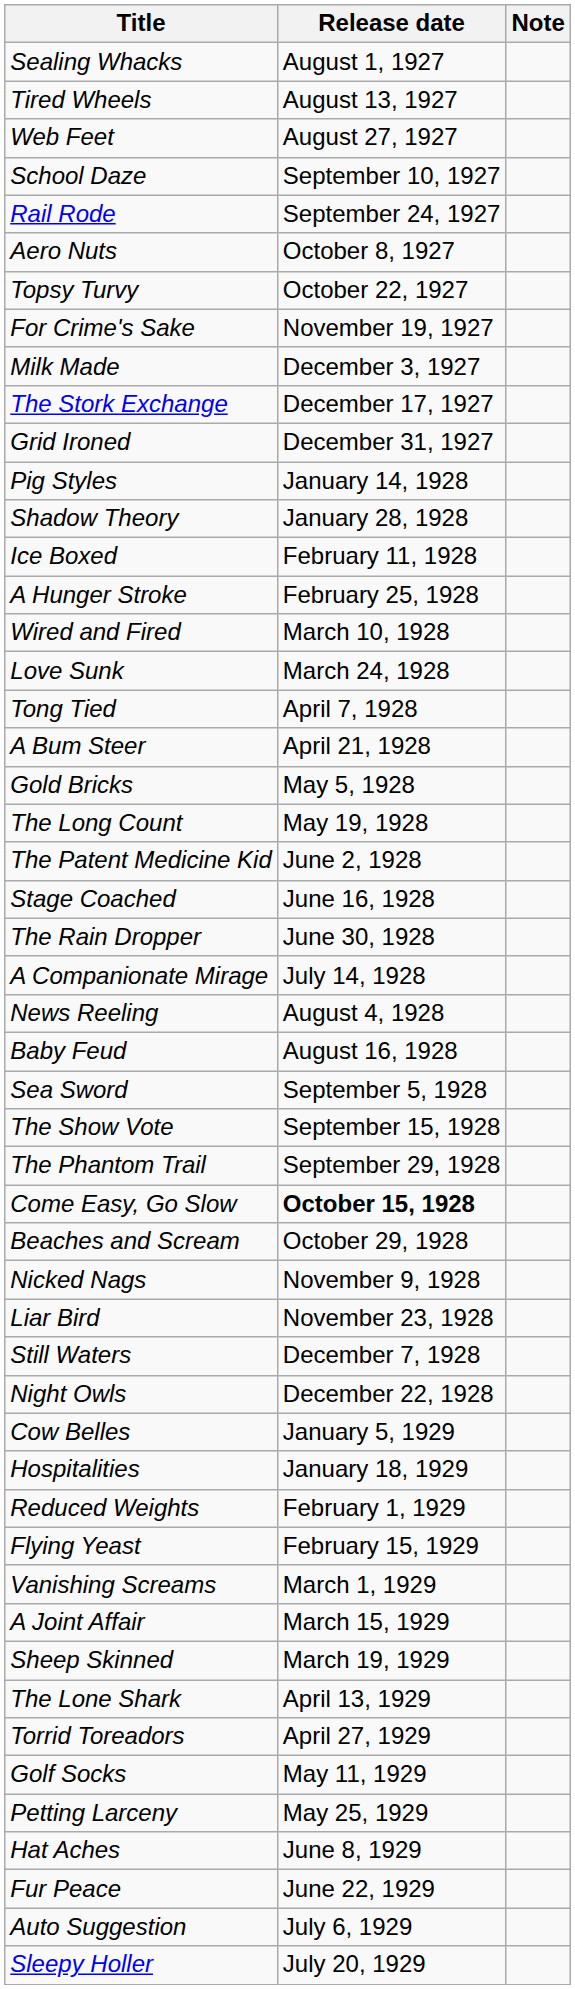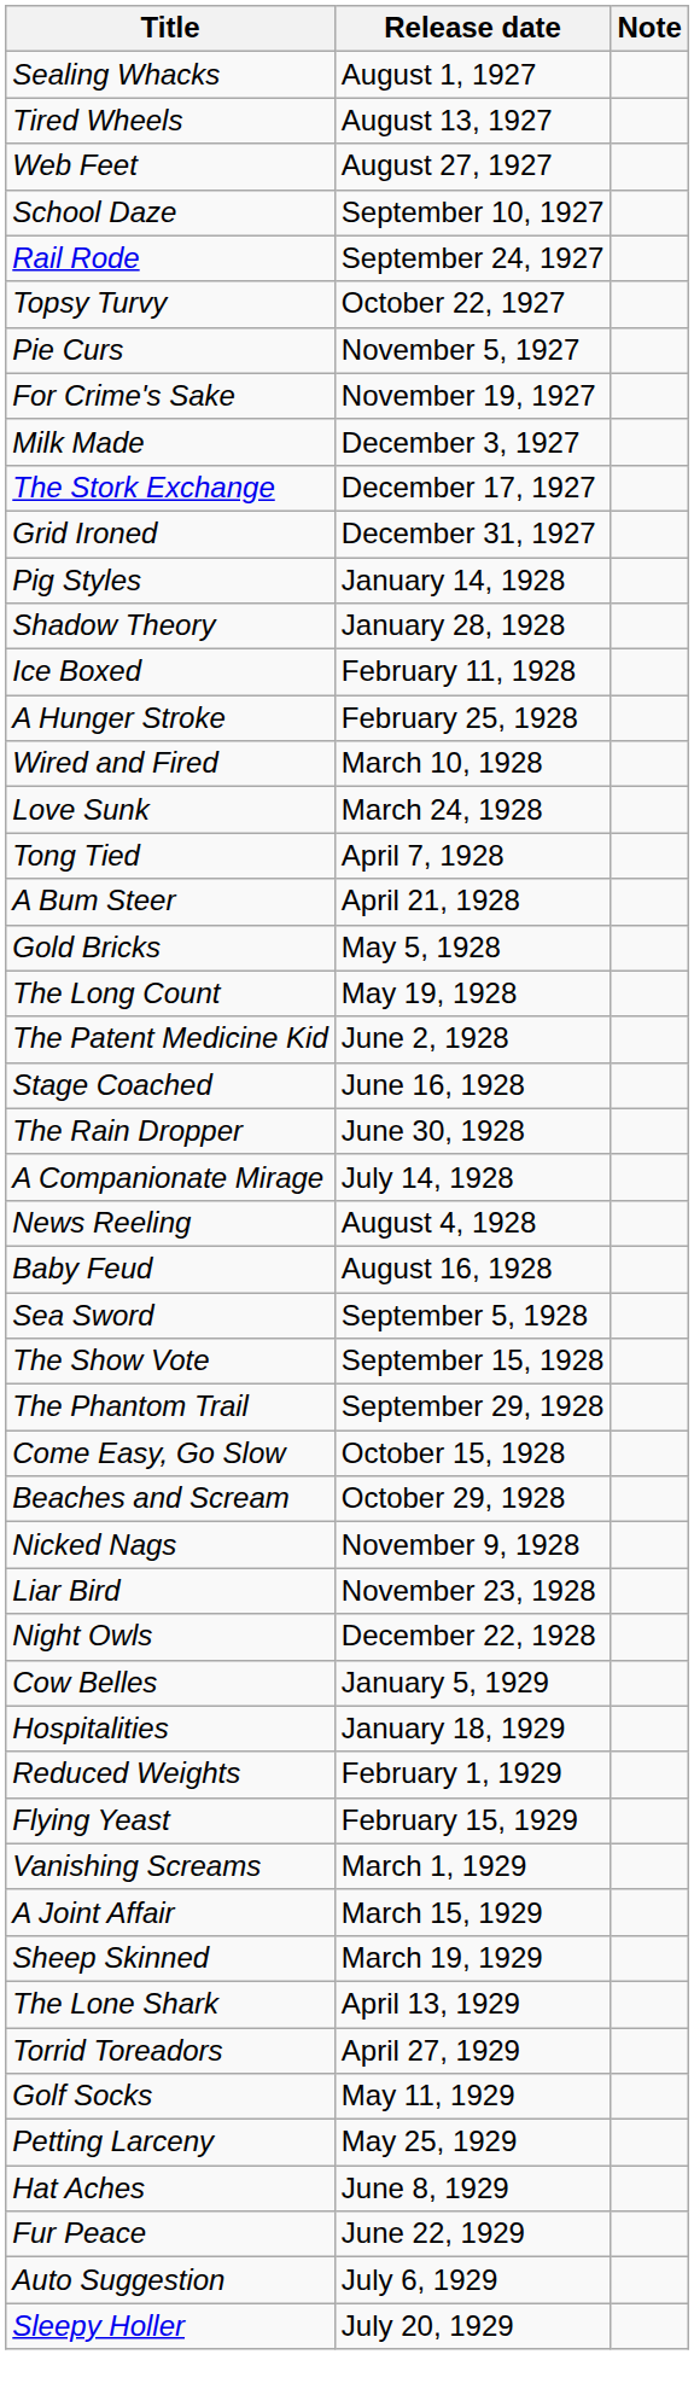- row: Aero Nuts | October 8, 1927
+ row: Pie Curs | November 5, 1927
Come Easy, Go Slow | Release date: bold -> normal
- row: Still Waters | December 7, 1928
